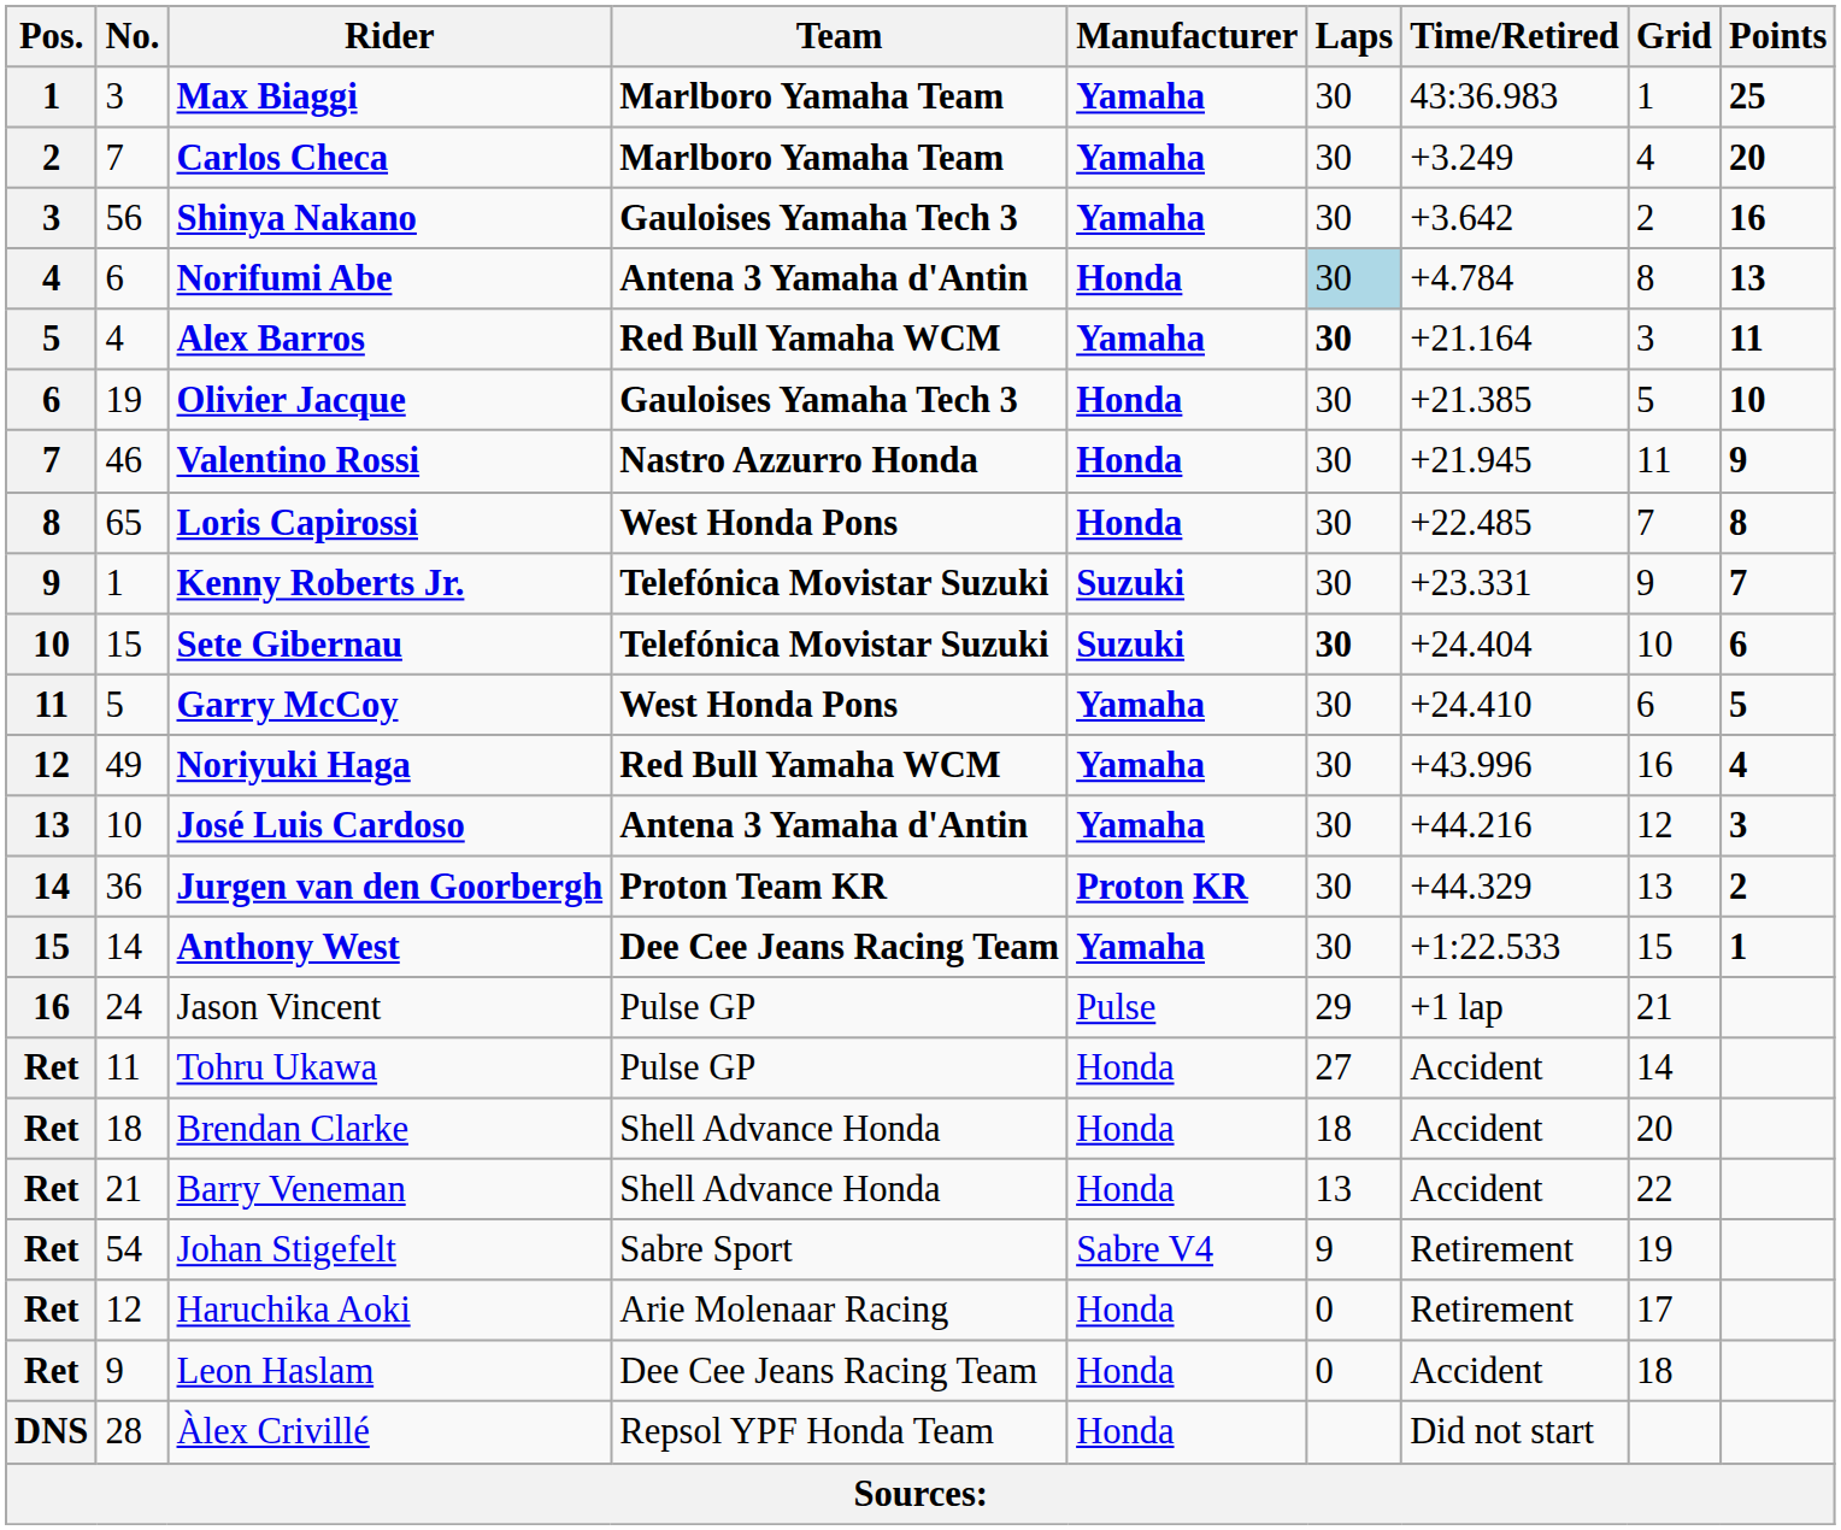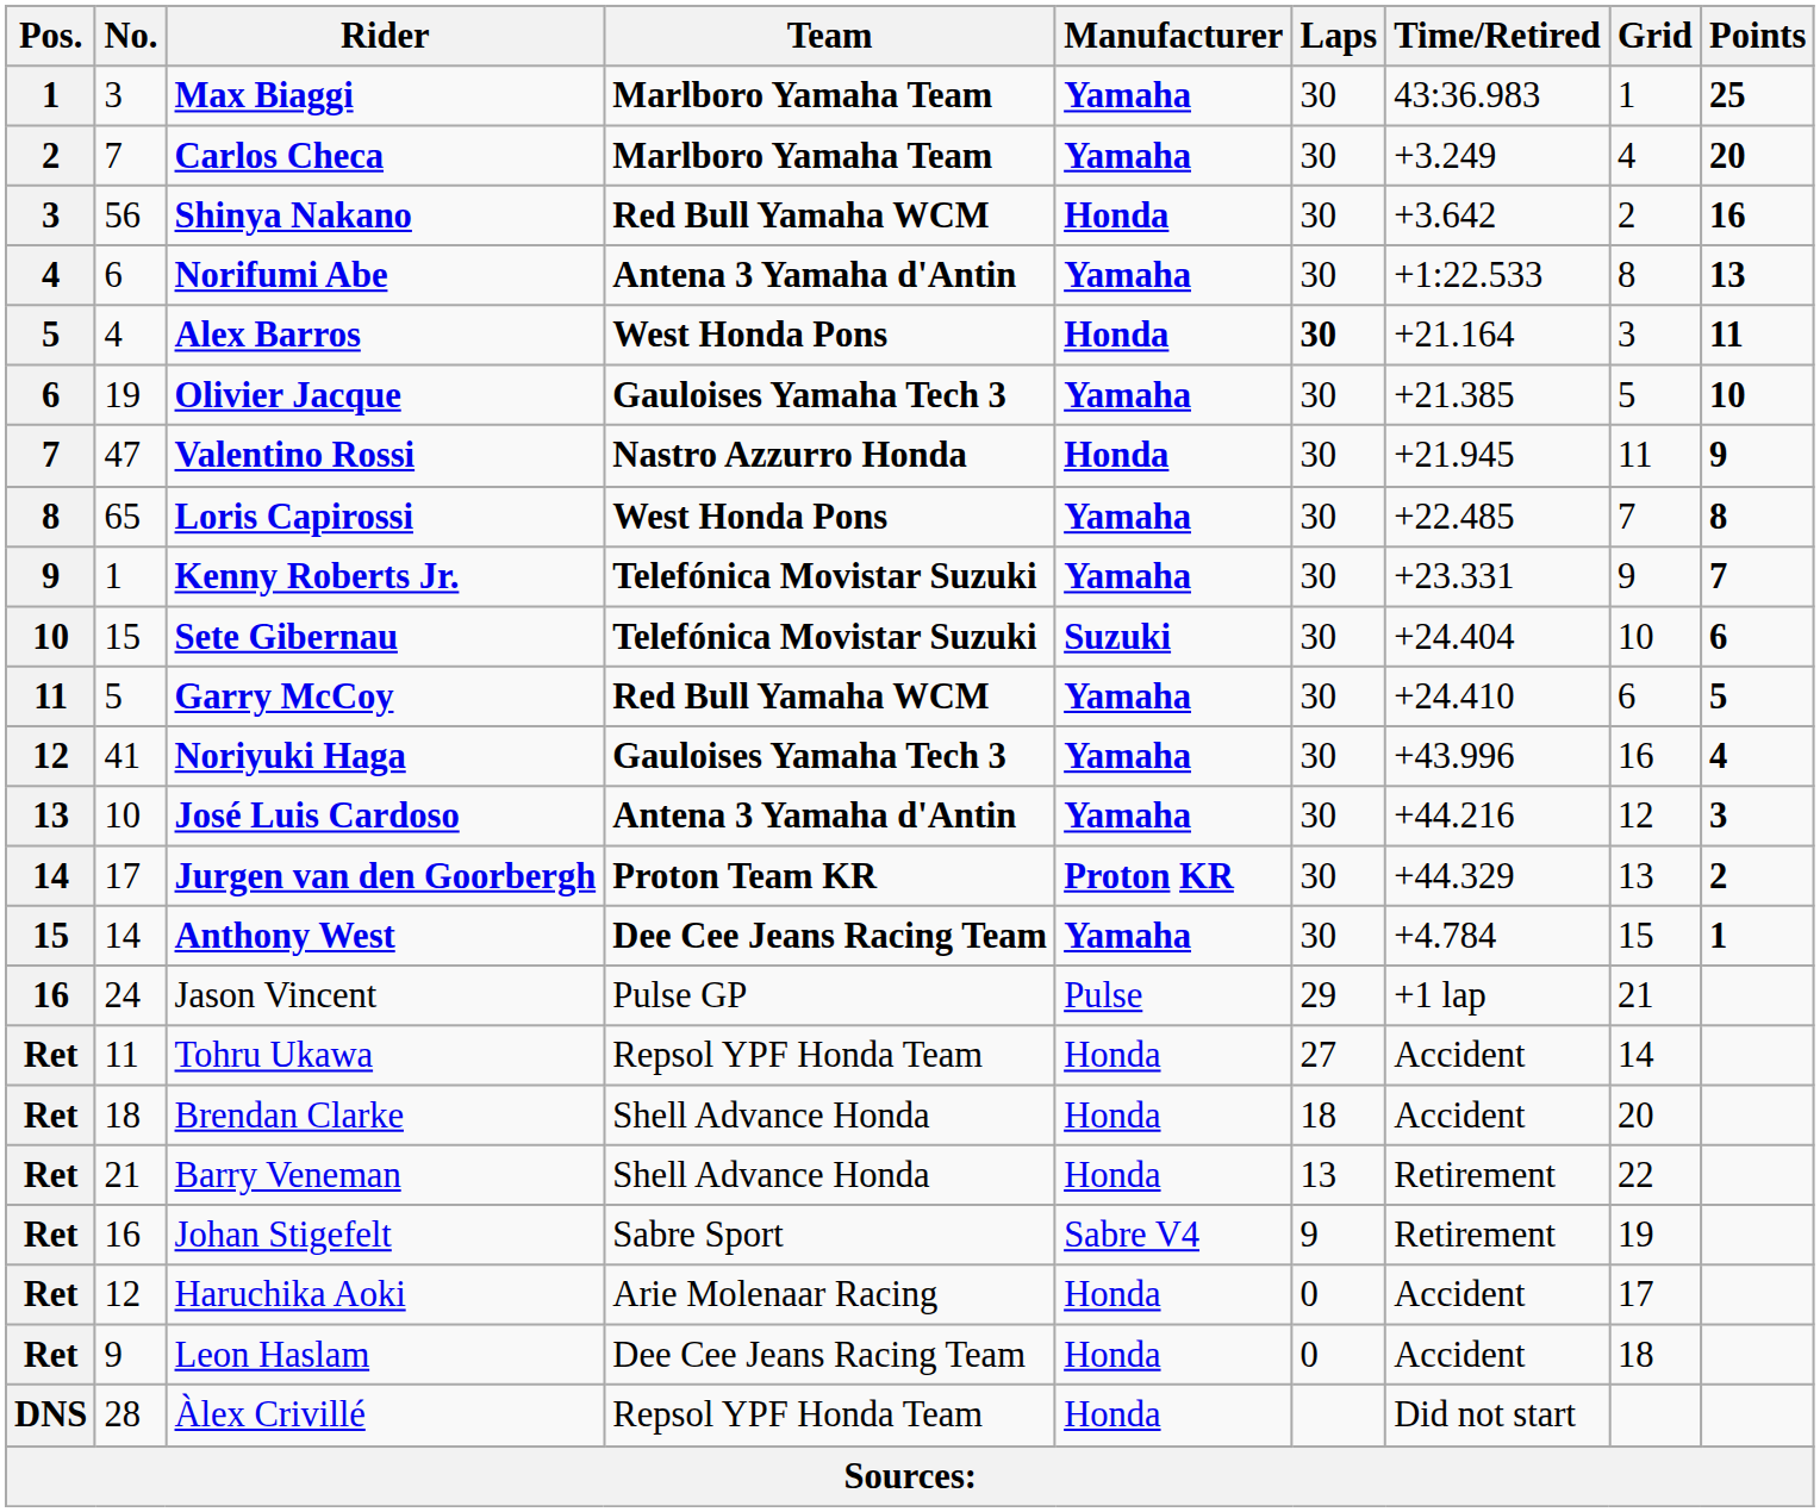Shinya Nakano | Team: Gauloises Yamaha Tech 3 -> Red Bull Yamaha WCM
Shinya Nakano | Manufacturer: Yamaha -> Honda
Norifumi Abe | Manufacturer: Honda -> Yamaha
Norifumi Abe | Laps: lightblue background -> no background
Norifumi Abe | Time/Retired: +4.784 -> +1:22.533
Alex Barros | Team: Red Bull Yamaha WCM -> West Honda Pons
Alex Barros | Manufacturer: Yamaha -> Honda
Olivier Jacque | Manufacturer: Honda -> Yamaha
Valentino Rossi | No.: 46 -> 47
Loris Capirossi | Manufacturer: Honda -> Yamaha
Kenny Roberts Jr. | Manufacturer: Suzuki -> Yamaha
Sete Gibernau | Laps: bold -> normal
Garry McCoy | Team: West Honda Pons -> Red Bull Yamaha WCM
Noriyuki Haga | No.: 49 -> 41
Noriyuki Haga | Team: Red Bull Yamaha WCM -> Gauloises Yamaha Tech 3
Jurgen van den Goorbergh | No.: 36 -> 17
Anthony West | Time/Retired: +1:22.533 -> +4.784
Tohru Ukawa | Team: Pulse GP -> Repsol YPF Honda Team
Barry Veneman | Time/Retired: Accident -> Retirement
Johan Stigefelt | No.: 54 -> 16
Haruchika Aoki | Time/Retired: Retirement -> Accident
